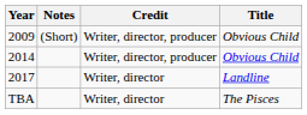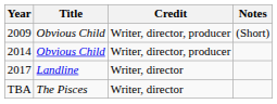columns swapped: Title <-> Notes
